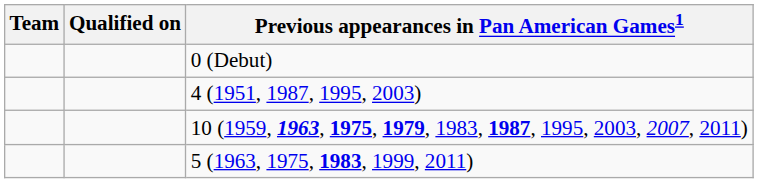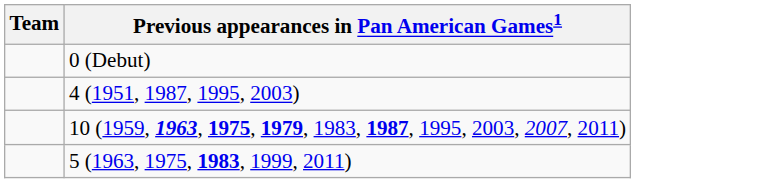- column: Qualified on
